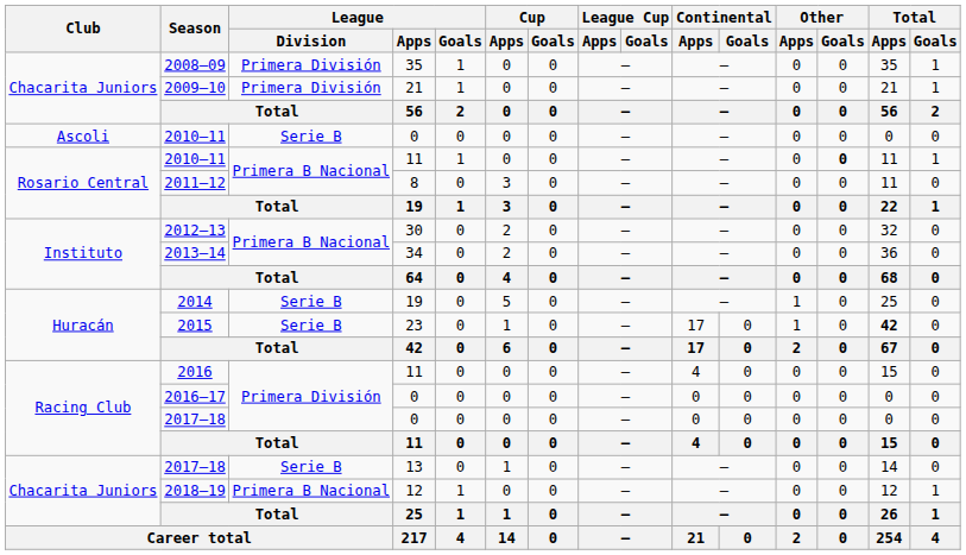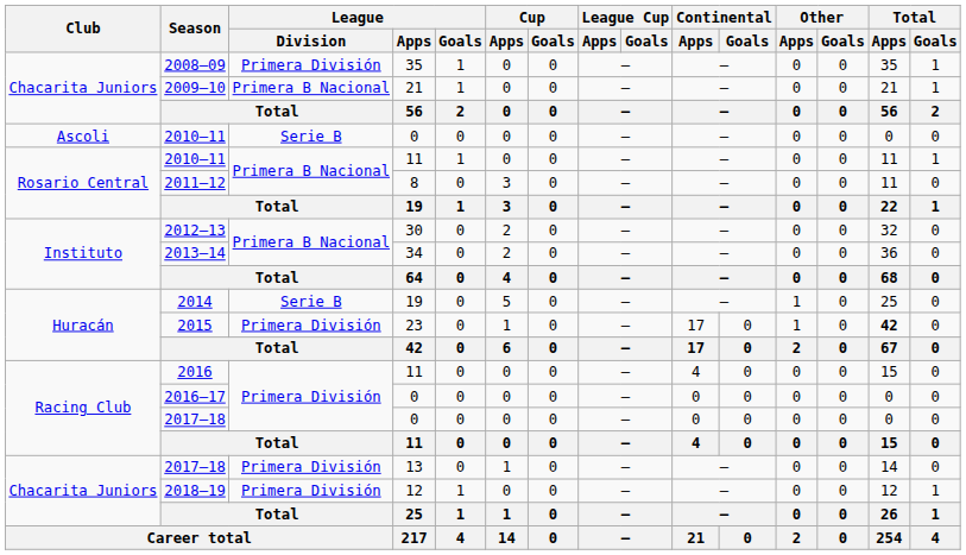2009–10 | League / Division: Primera División -> Primera B Nacional
2010–11 / 11 | Other / Goals: bold -> normal
2015 | League / Division: Serie B -> Primera División
2017–18 / 13 | League / Division: Serie B -> Primera División
2018–19 | League / Division: Primera B Nacional -> Primera División
